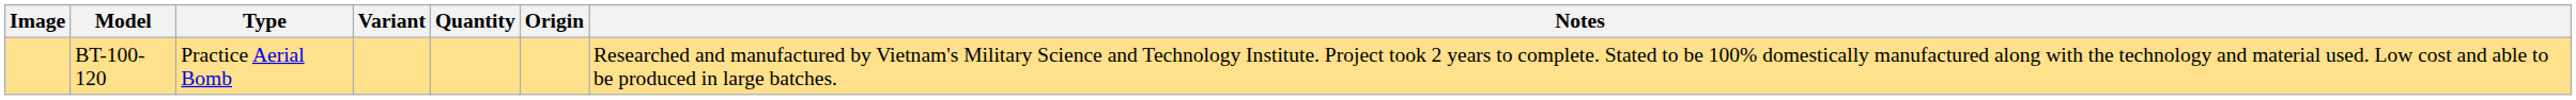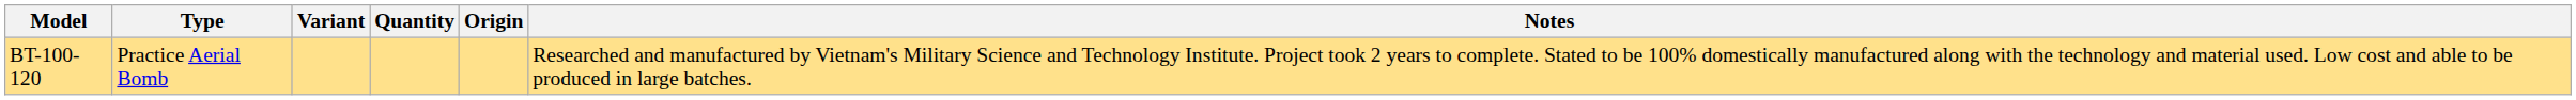- column: Image
